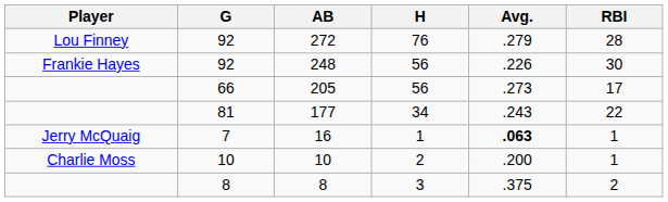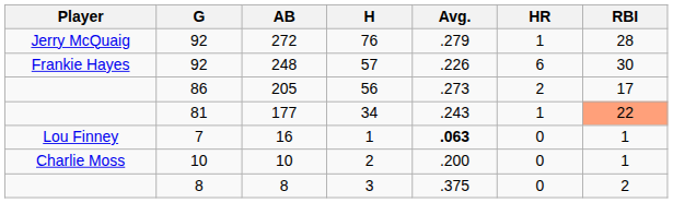+ column: HR | 1 | 6 | 2 | 1 | 0 | 0 | 0
272 | Player: Lou Finney -> Jerry McQuaig
248 | H: 56 -> 57
205 | G: 66 -> 86
177 | RBI: no background -> lightsalmon background
16 | Player: Jerry McQuaig -> Lou Finney
